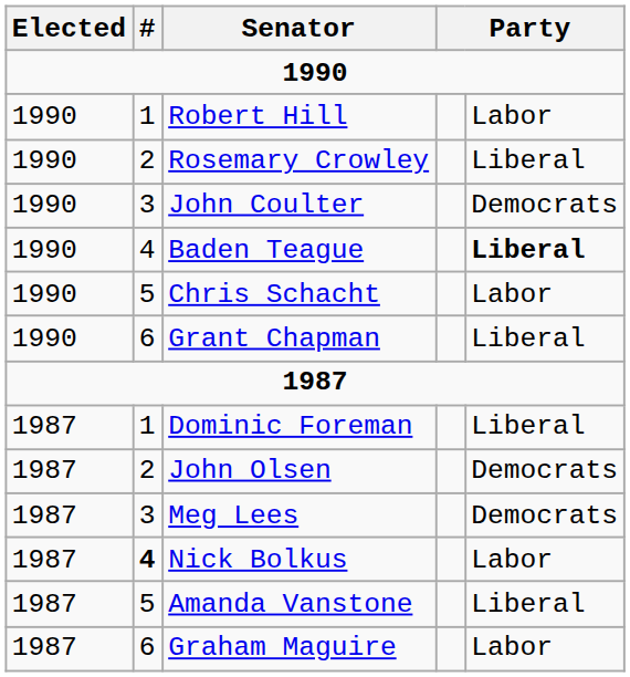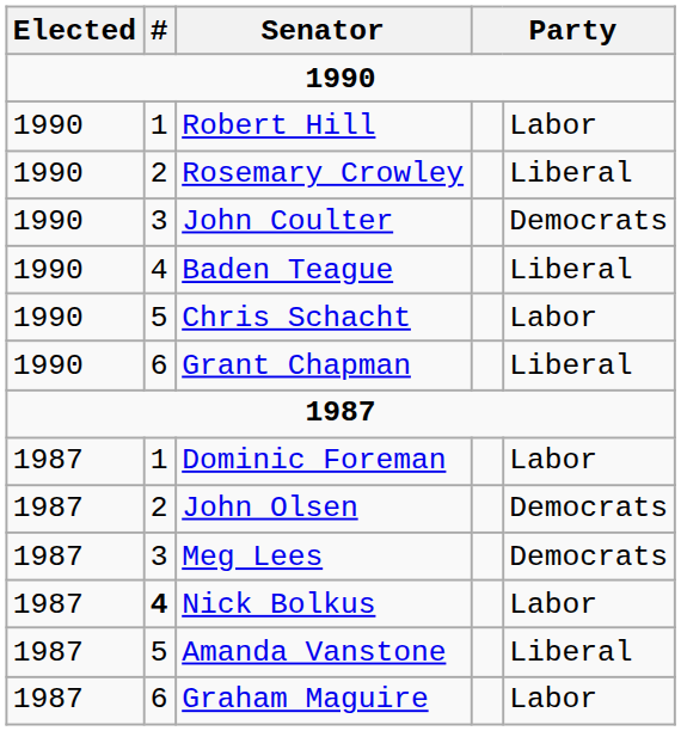Baden Teague | column 5: bold -> normal
Dominic Foreman | column 5: Liberal -> Labor
